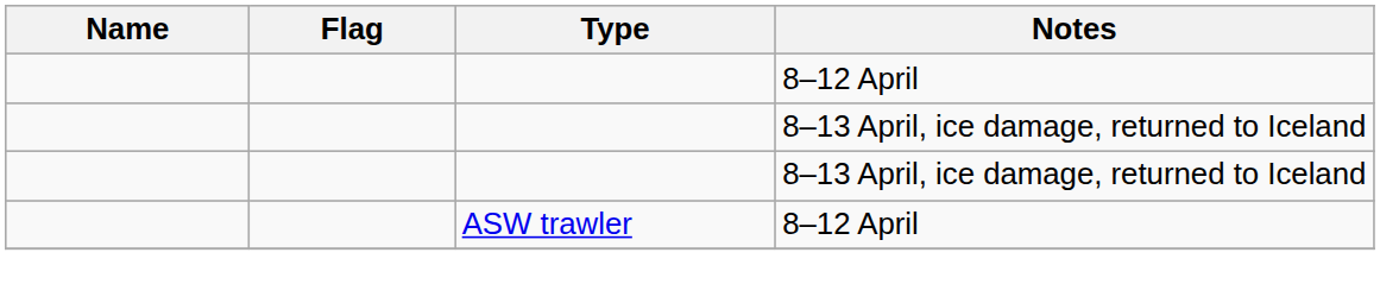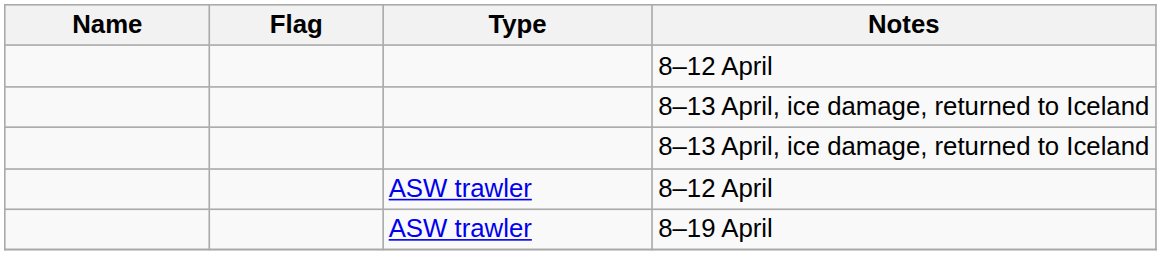+ row: ASW trawler | 8–19 April
